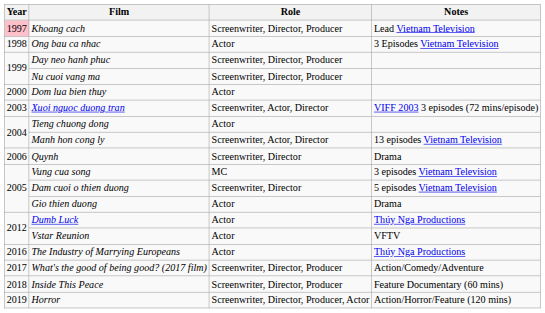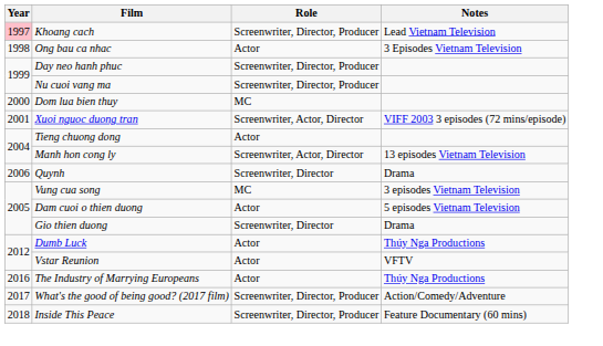Dom lua bien thuy | Role: Actor -> MC
Xuoi nguoc duong tran | Year: 2003 -> 2001
Dam cuoi o thien duong | Role: Screenwriter, Director -> Actor
Gio thien duong | Role: Actor -> Screenwriter, Director
- row: 2019 | Horror | Screenwriter, Director, Producer, Actor | Action/Horror/Feature (120 mins)
